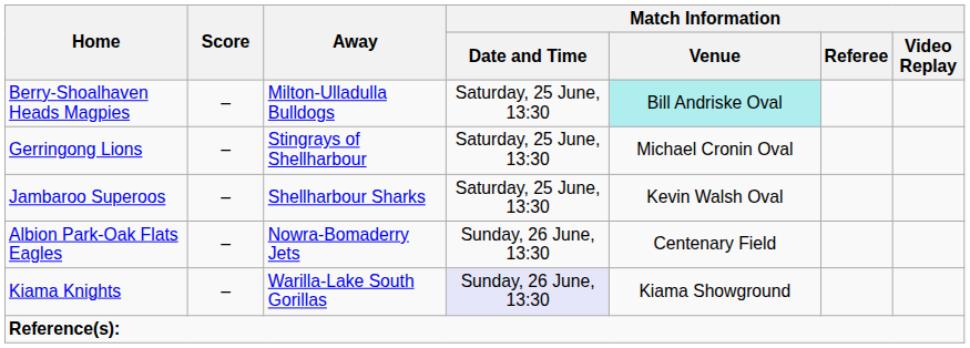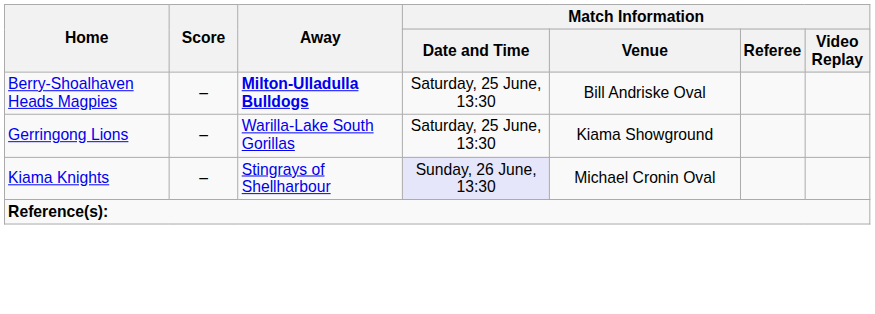Berry-Shoalhaven Heads Magpies | Away: normal -> bold
Berry-Shoalhaven Heads Magpies | Match Information / Venue: paleturquoise background -> no background
Gerringong Lions | Away: Stingrays of Shellharbour -> Warilla-Lake South Gorillas
Gerringong Lions | Match Information / Venue: Michael Cronin Oval -> Kiama Showground
- row: Jambaroo Superoos | – | Shellharbour Sharks | Saturday, 25 June, 13:30 | Kevin Walsh Oval
- row: Albion Park-Oak Flats Eagles | – | Nowra-Bomaderry Jets | Sunday, 26 June, 13:30 | Centenary Field
Kiama Knights | Away: Warilla-Lake South Gorillas -> Stingrays of Shellharbour
Kiama Knights | Match Information / Venue: Kiama Showground -> Michael Cronin Oval
